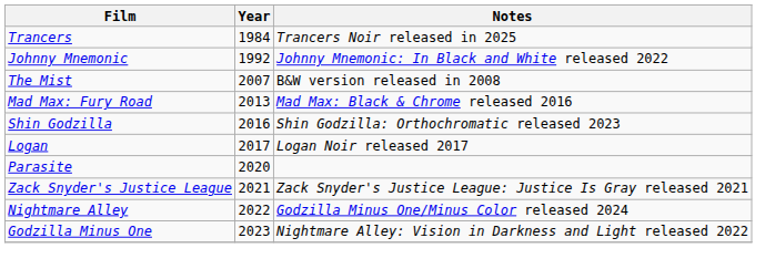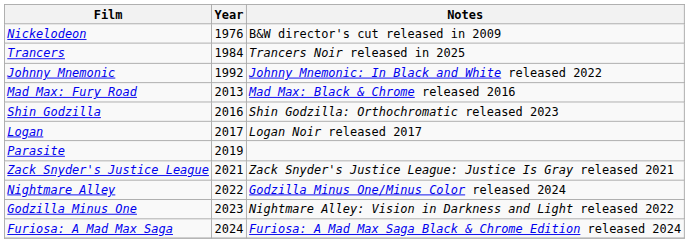+ row: Nickelodeon | 1976 | B&W director's cut released in 2009
- row: The Mist | 2007 | B&W version released in 2008
Parasite | Year: 2020 -> 2019
+ row: Furiosa: A Mad Max Saga | 2024 | Furiosa: A Mad Max Saga Black & Chrome Edition released 2024
